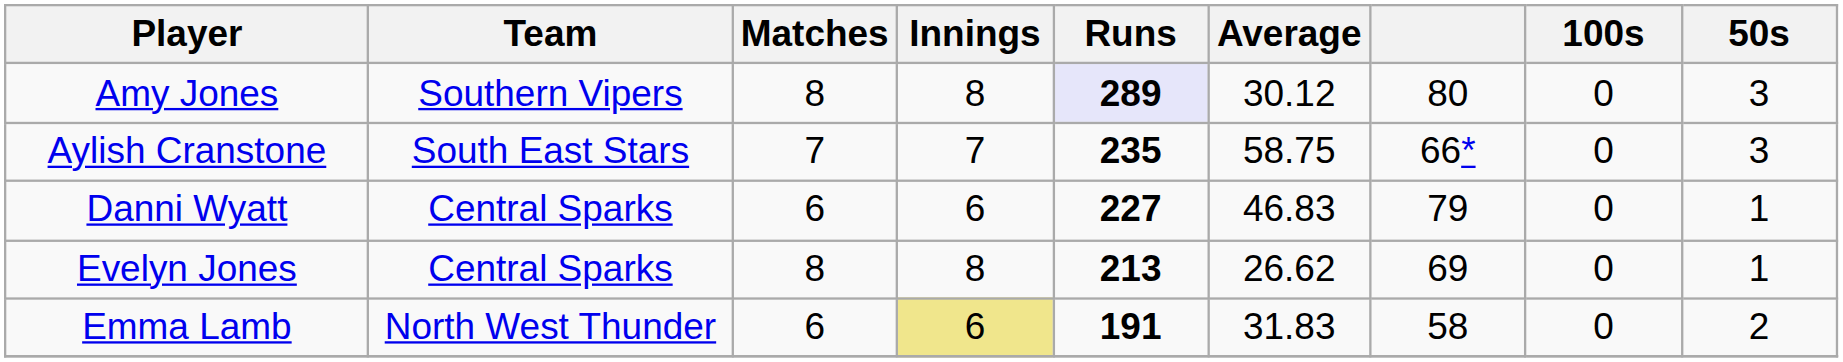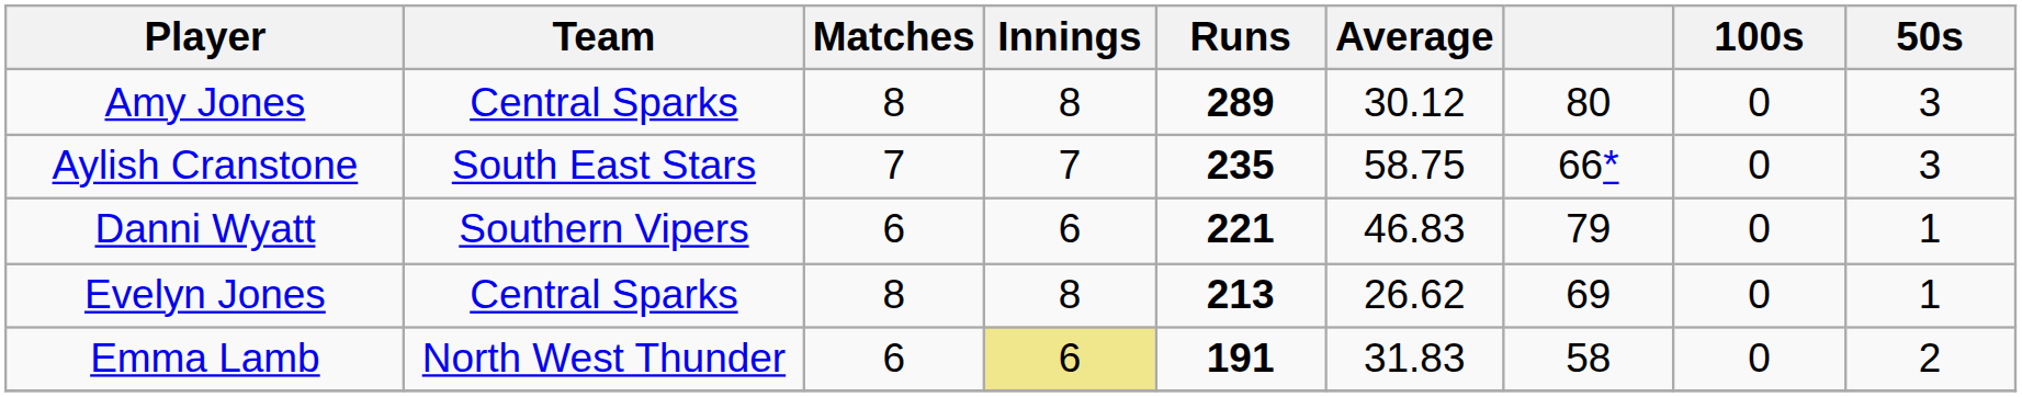Amy Jones | Team: Southern Vipers -> Central Sparks
Amy Jones | Runs: lavender background -> no background
Danni Wyatt | Team: Central Sparks -> Southern Vipers
Danni Wyatt | Runs: 227 -> 221
